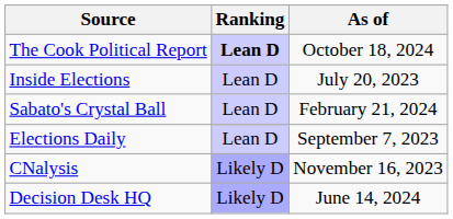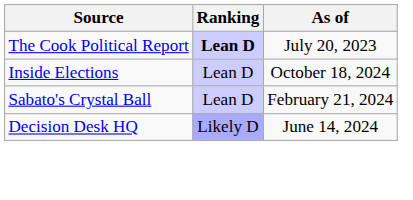The Cook Political Report | As of: October 18, 2024 -> July 20, 2023
Inside Elections | As of: July 20, 2023 -> October 18, 2024
- row: Elections Daily | Lean D | September 7, 2023
- row: CNalysis | Likely D | November 16, 2023
